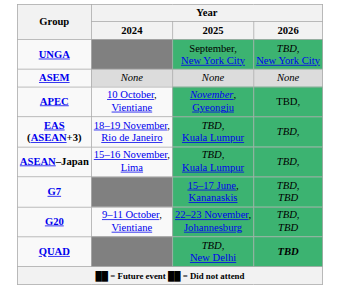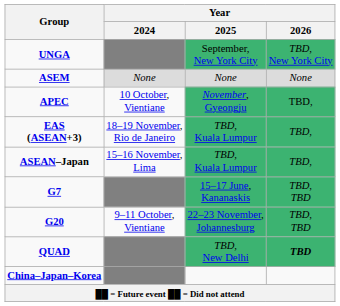+ row: China–Japan–Korea
